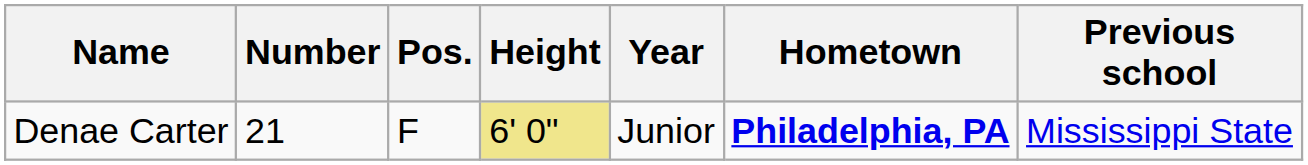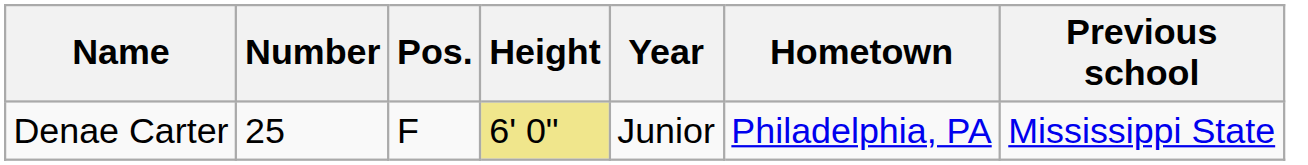Denae Carter | Number: 21 -> 25
Denae Carter | Hometown: bold -> normal
